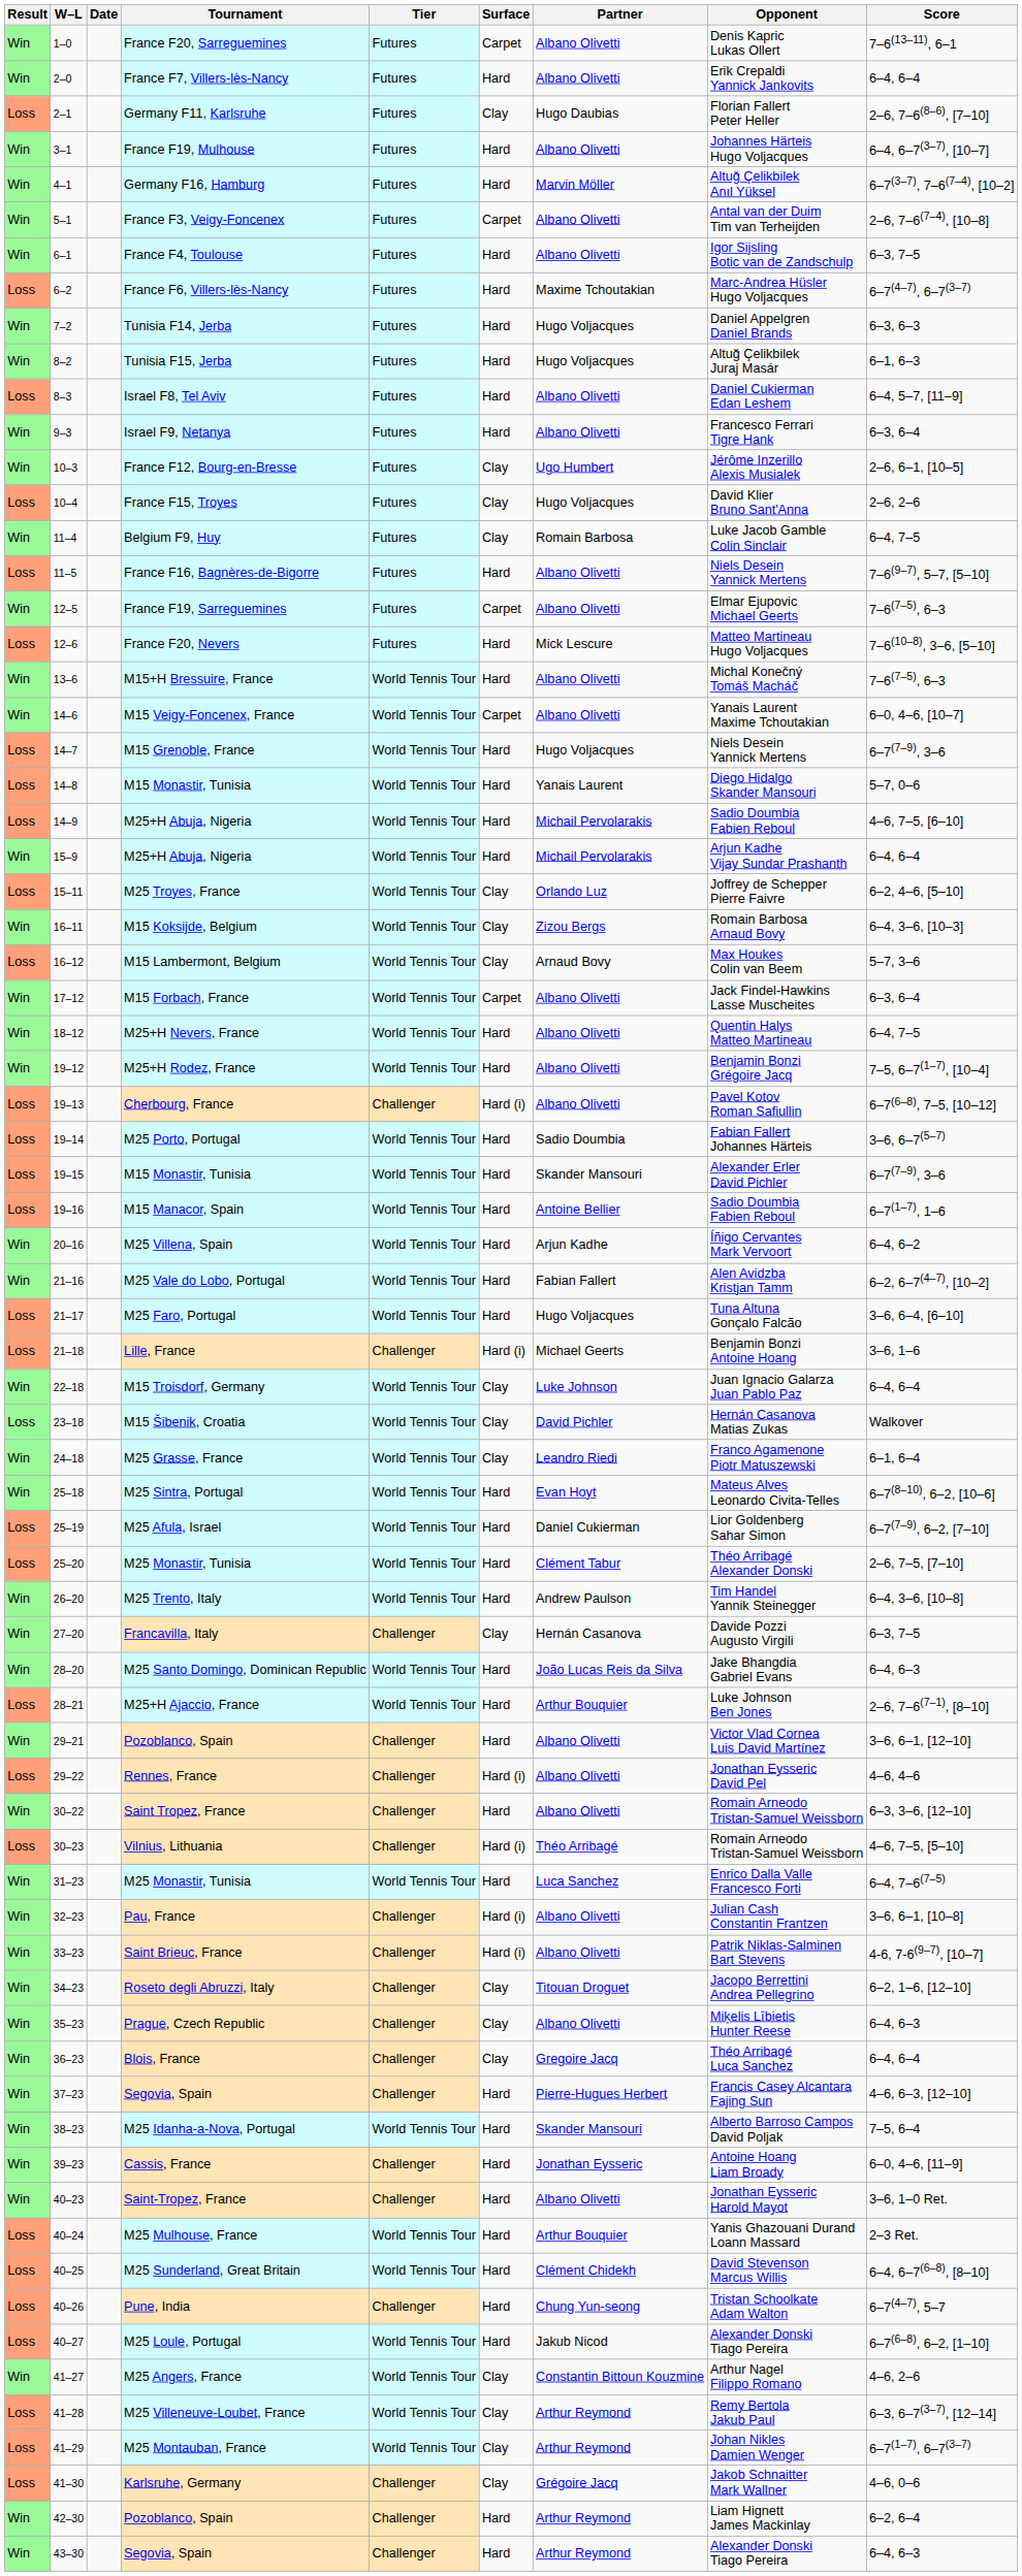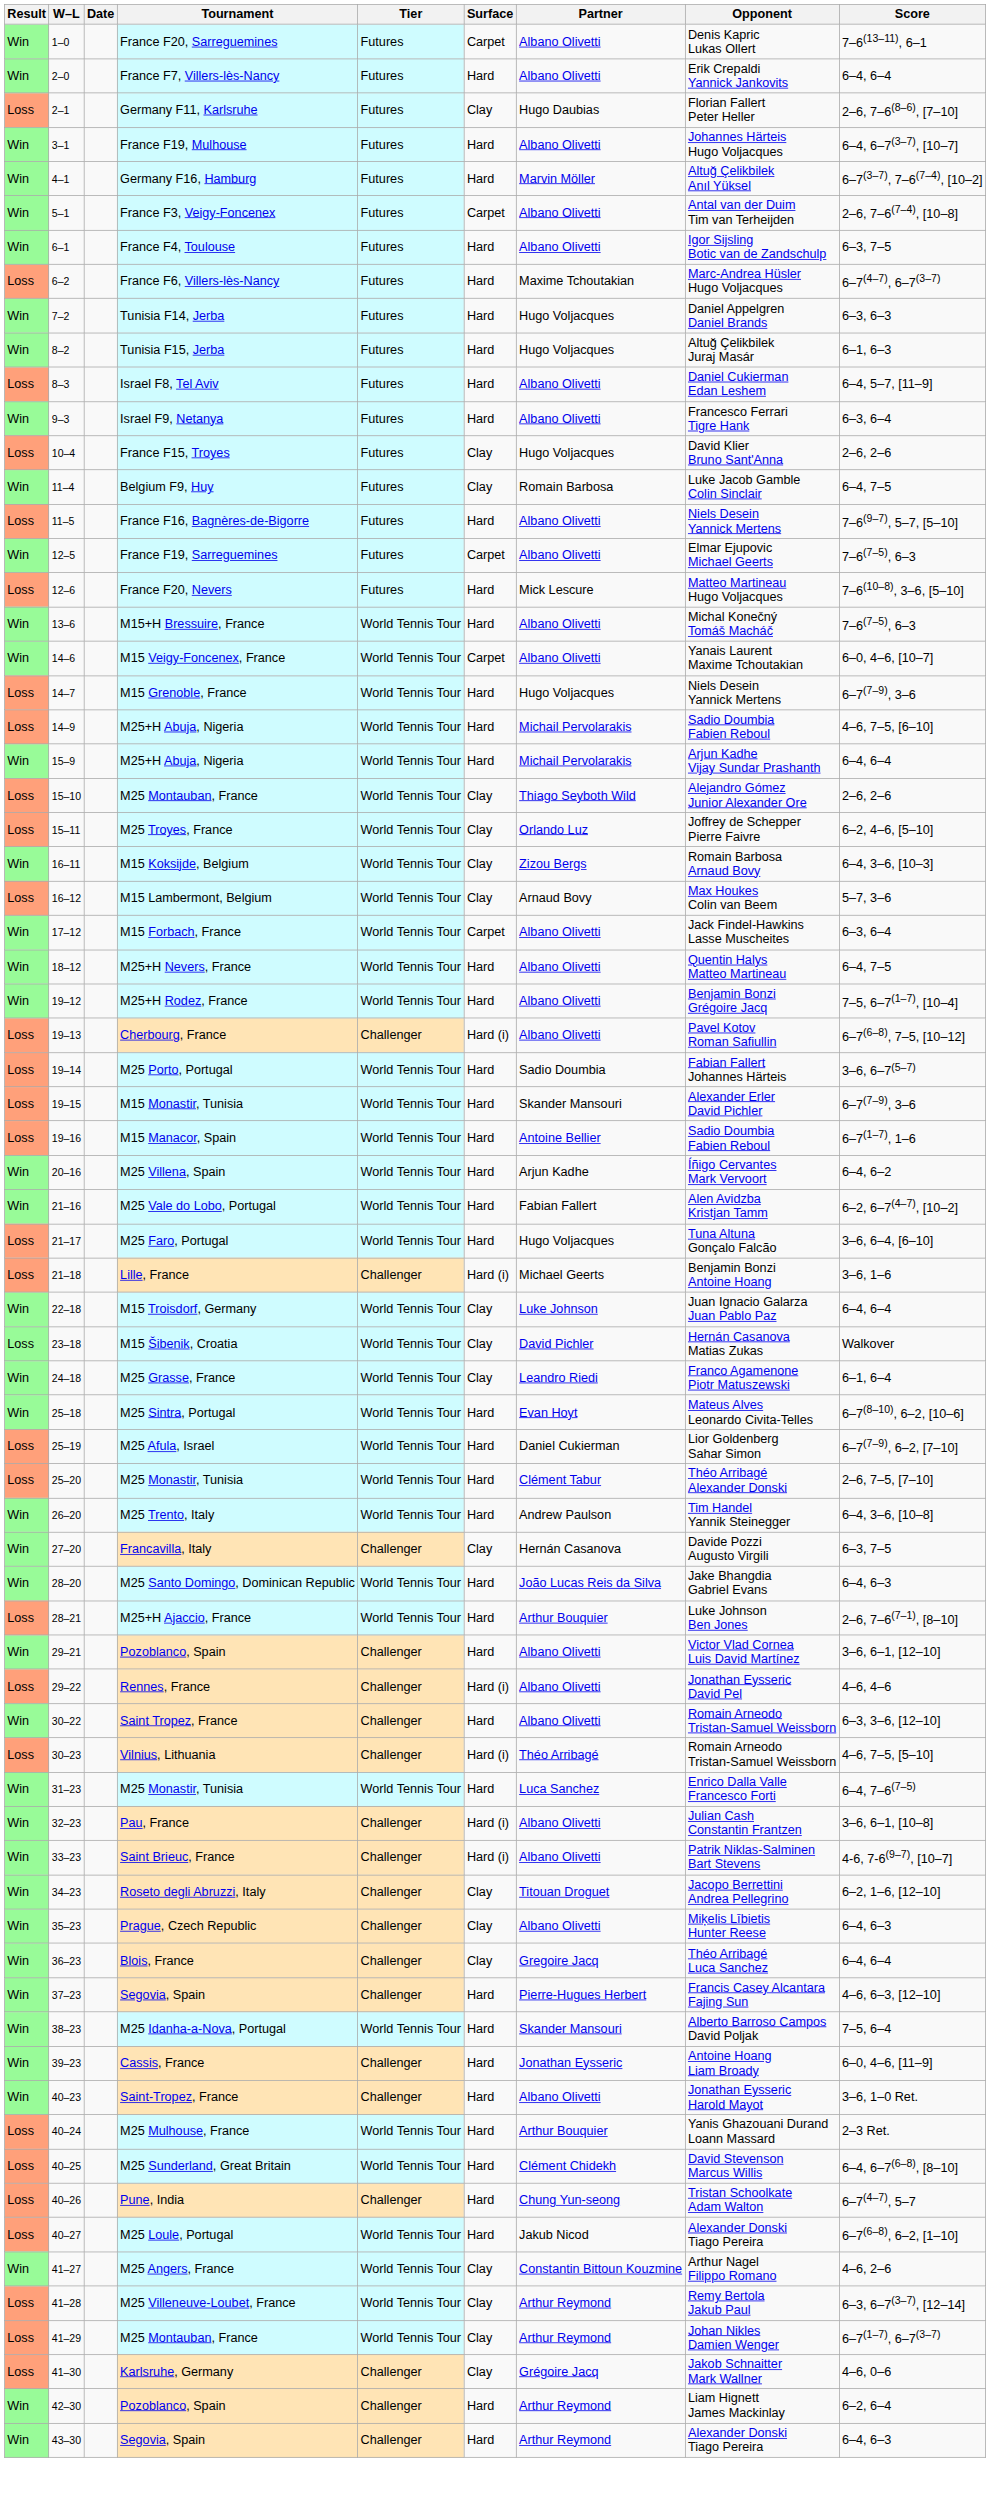- row: Win | 10–3 | France F12, Bourg-en-Bresse | Futures | Clay | Ugo Humbert | Jérôme Inzerillo Alexis Musialek | 2–6, 6–1, [10–5]
- row: Loss | 14–8 | M15 Monastir, Tunisia | World Tennis Tour | Hard | Yanais Laurent | Diego Hidalgo Skander Mansouri | 5–7, 0–6
+ row: Loss | 15–10 | M25 Montauban, France | World Tennis Tour | Clay | Thiago Seyboth Wild | Alejandro Gómez Junior Alexander Ore | 2–6, 2–6
